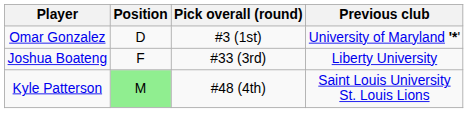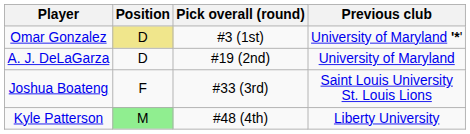Omar Gonzalez | Position: no background -> khaki background
+ row: A. J. DeLaGarza | D | #19 (2nd) | University of Maryland
Joshua Boateng | Previous club: Liberty University -> Saint Louis University St. Louis Lions
Kyle Patterson | Previous club: Saint Louis University St. Louis Lions -> Liberty University
